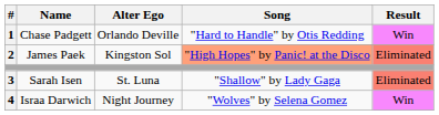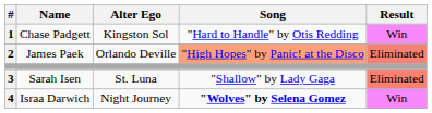Chase Padgett | Alter Ego: Orlando Deville -> Kingston Sol
James Paek | Alter Ego: Kingston Sol -> Orlando Deville
Israa Darwich | Song: normal -> bold
